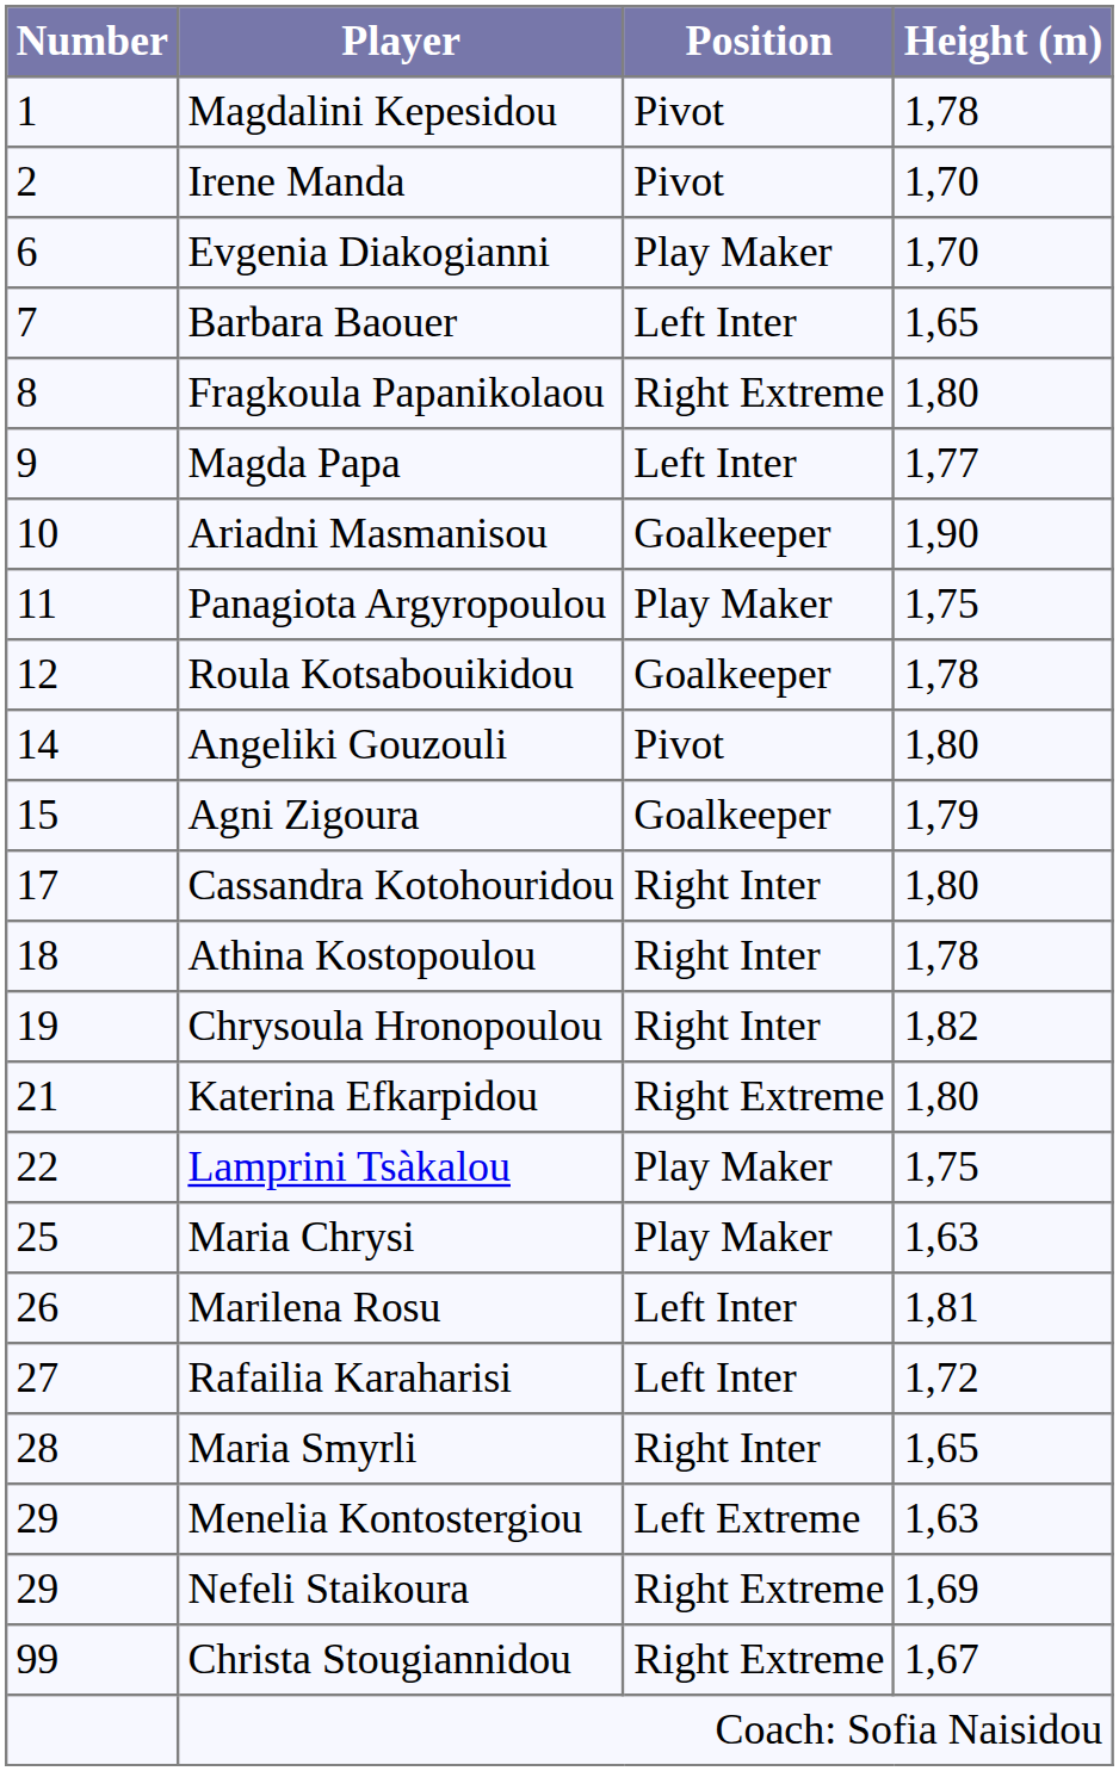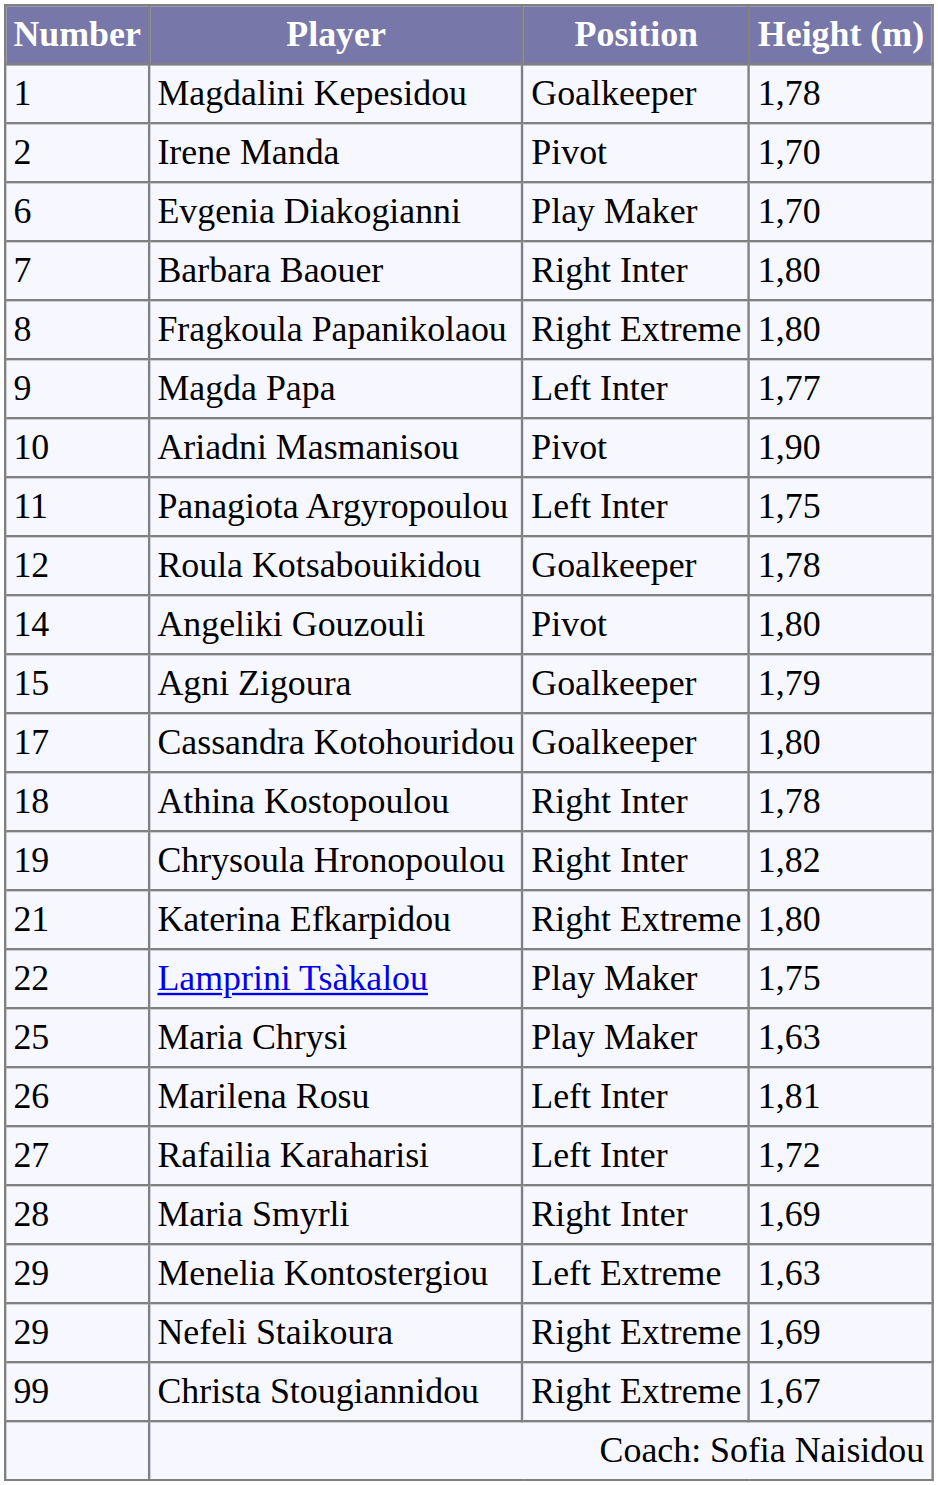Magdalini Kepesidou | Position: Pivot -> Goalkeeper
Barbara Baouer | Position: Left Inter -> Right Inter
Barbara Baouer | Height (m): 1,65 -> 1,80
Ariadni Masmanisou | Position: Goalkeeper -> Pivot
Panagiota Argyropoulou | Position: Play Maker -> Left Inter
Cassandra Kotohouridou | Position: Right Inter -> Goalkeeper
Maria Smyrli | Height (m): 1,65 -> 1,69
